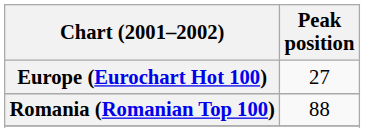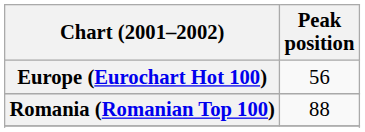Europe (Eurochart Hot 100) | Peak position: 27 -> 56
